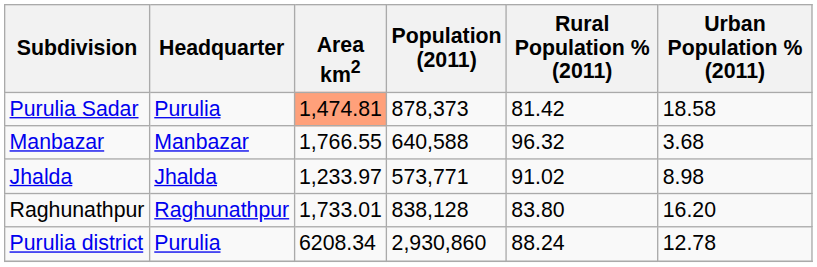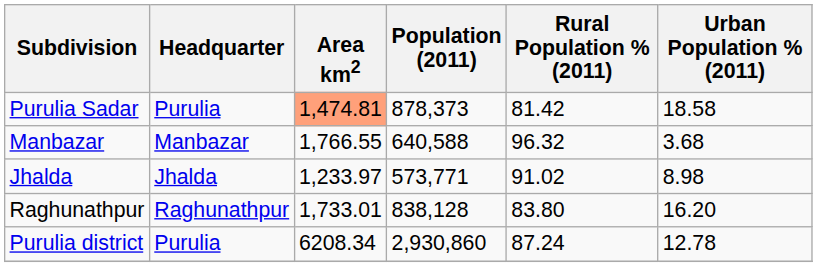Purulia district | Rural Population % (2011): 88.24 -> 87.24
